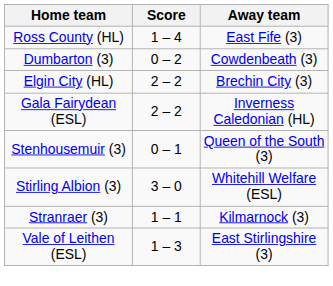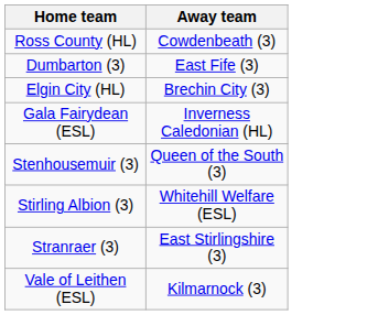- column: Score | 1 – 4 | 0 – 2 | 2 – 2 | 2 – 2 | 0 – 1 | 3 – 0 | 1 – 1 | 1 – 3
Ross County (HL) | Away team: East Fife (3) -> Cowdenbeath (3)
Dumbarton (3) | Away team: Cowdenbeath (3) -> East Fife (3)
Stranraer (3) | Away team: Kilmarnock (3) -> East Stirlingshire (3)
Vale of Leithen (ESL) | Away team: East Stirlingshire (3) -> Kilmarnock (3)
